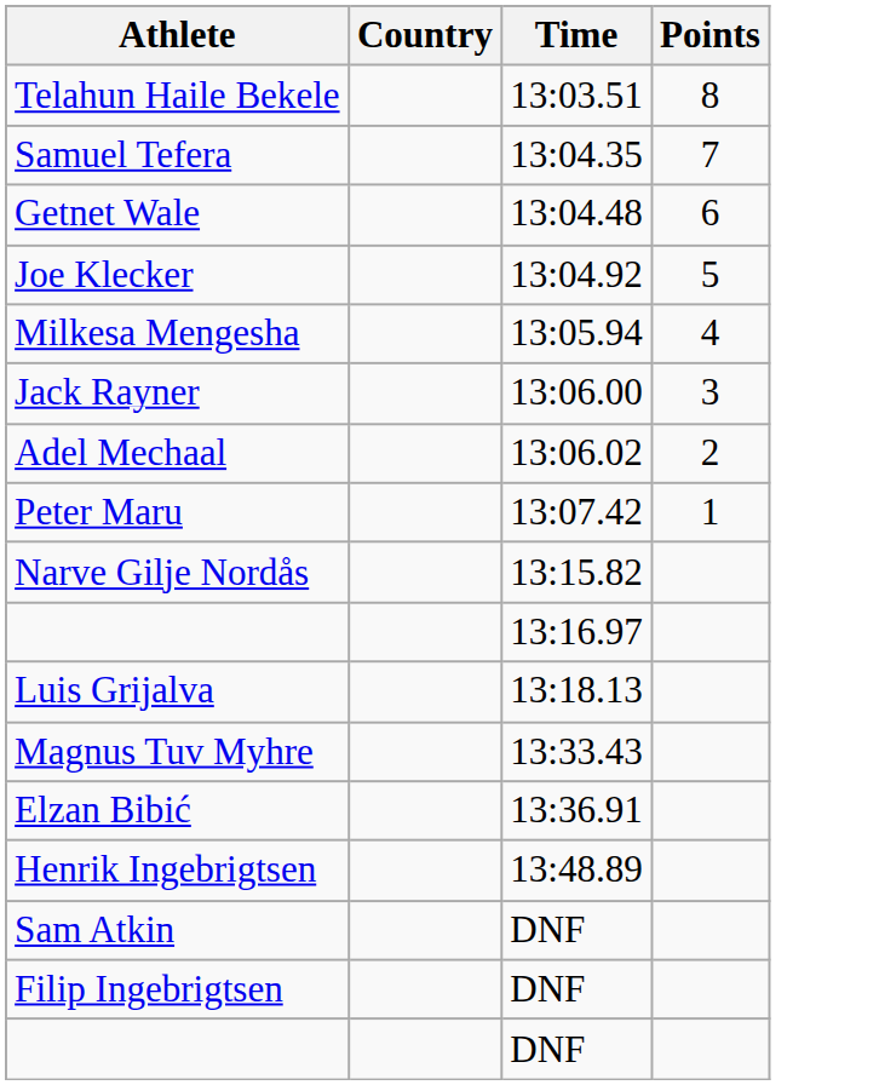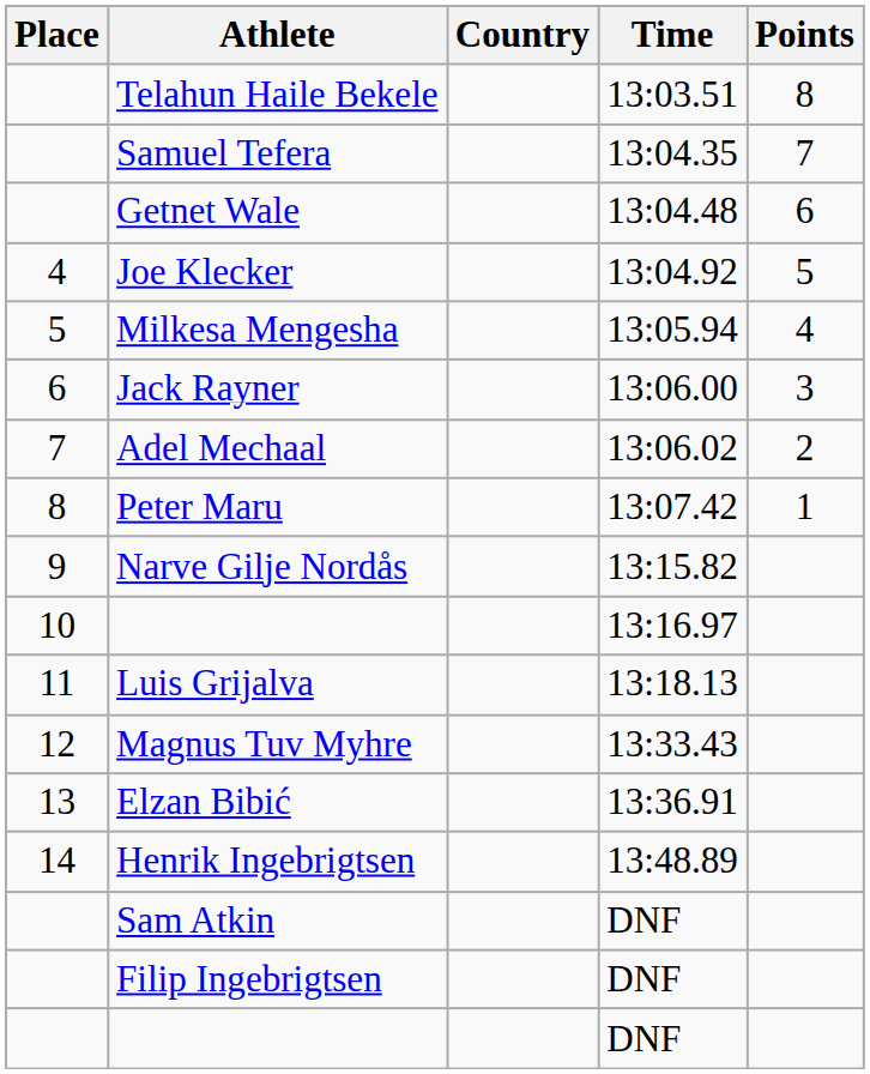+ column: Place | 4 | 5 | 6 | 7 | 8 | 9 | 10 | 11 | 12 | 13 | 14
